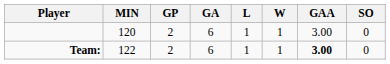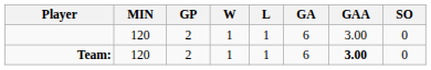columns swapped: W <-> GA
Team: | MIN: 122 -> 120
